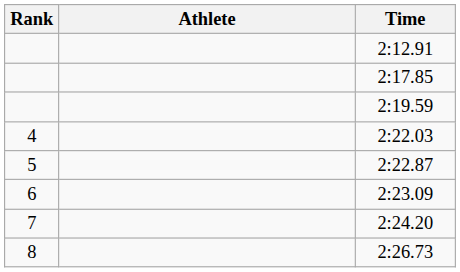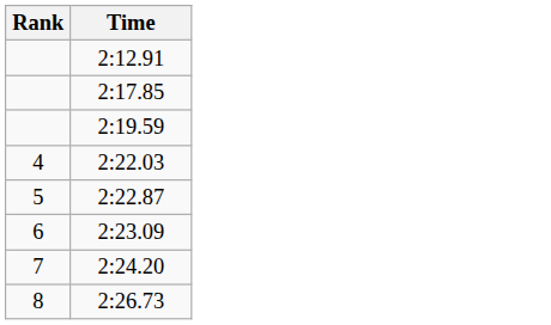- column: Athlete
